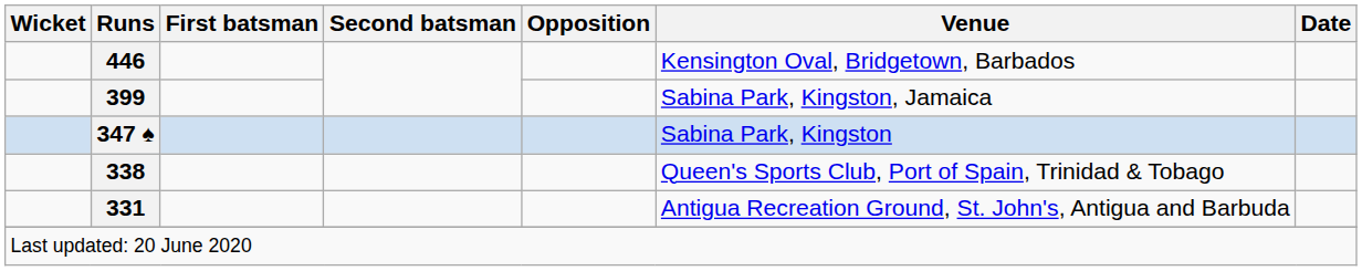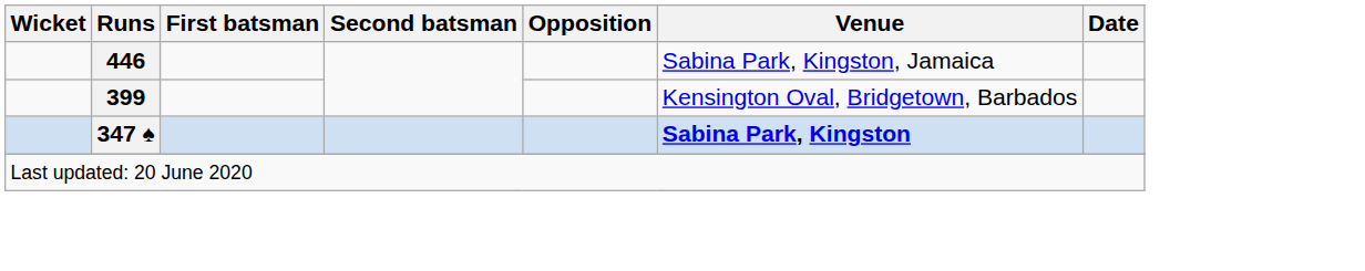446 | Venue: Kensington Oval, Bridgetown, Barbados -> Sabina Park, Kingston, Jamaica
399 | Venue: Sabina Park, Kingston, Jamaica -> Kensington Oval, Bridgetown, Barbados
347 ♠ | Venue: normal -> bold
- row: 338 | Queen's Sports Club, Port of Spain, Trinidad & Tobago
- row: 331 | Antigua Recreation Ground, St. John's, Antigua and Barbuda
